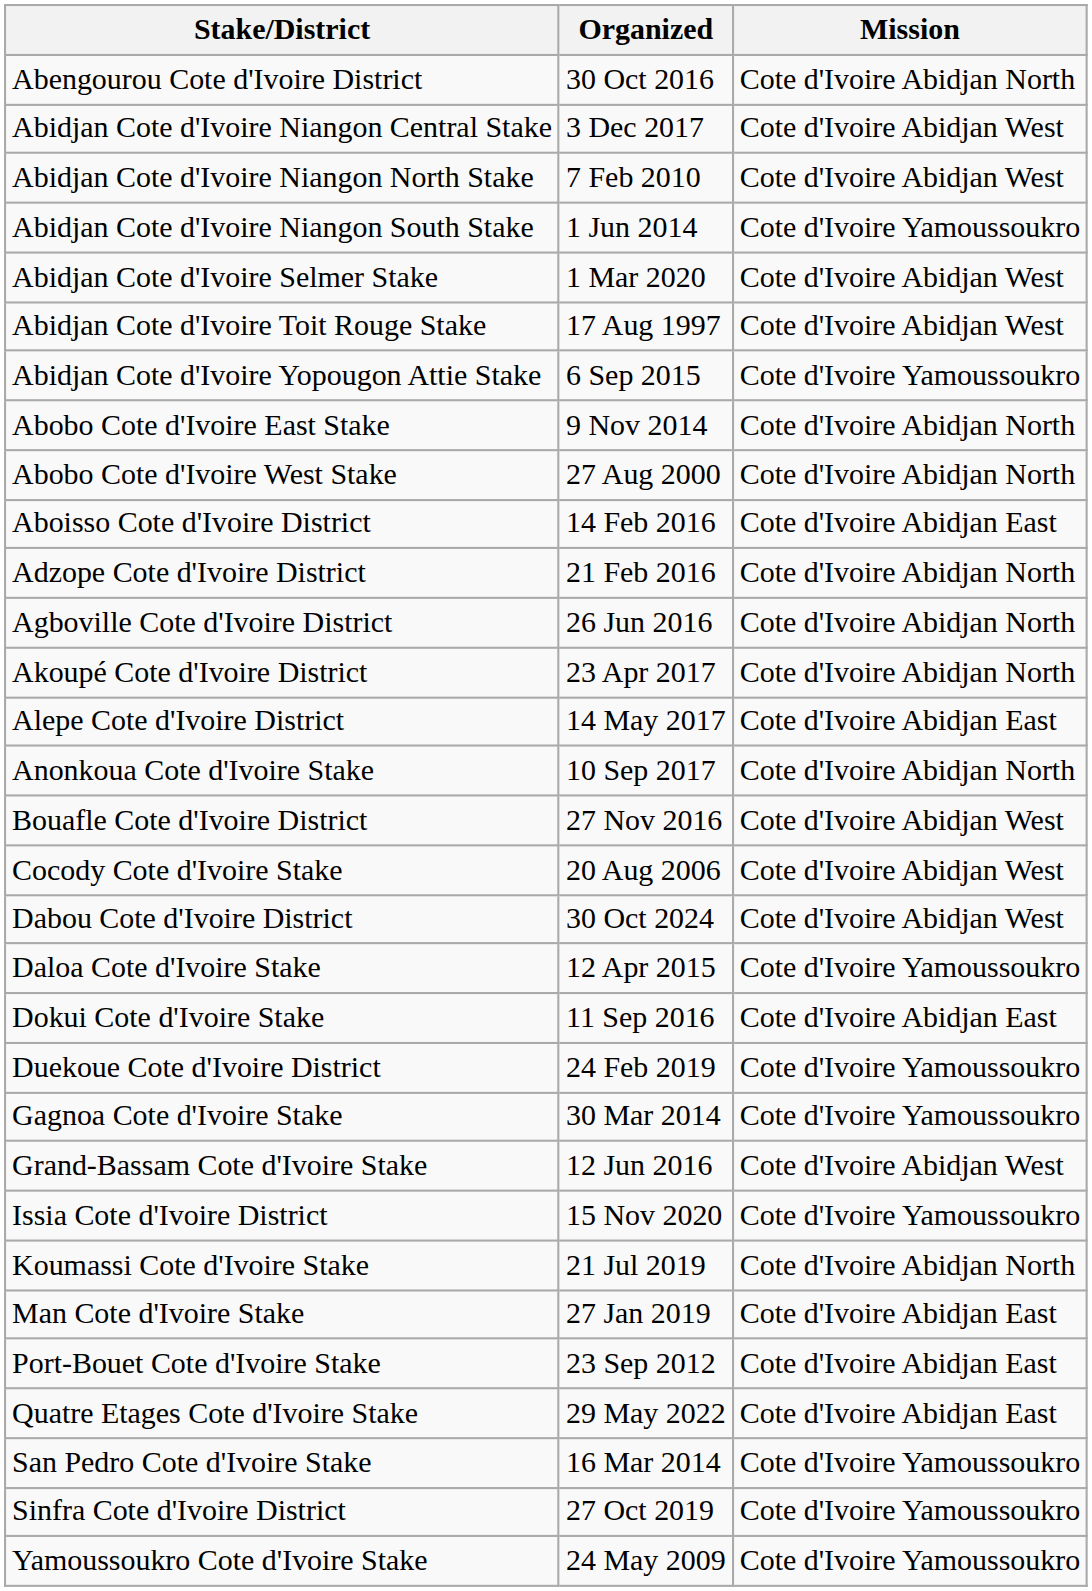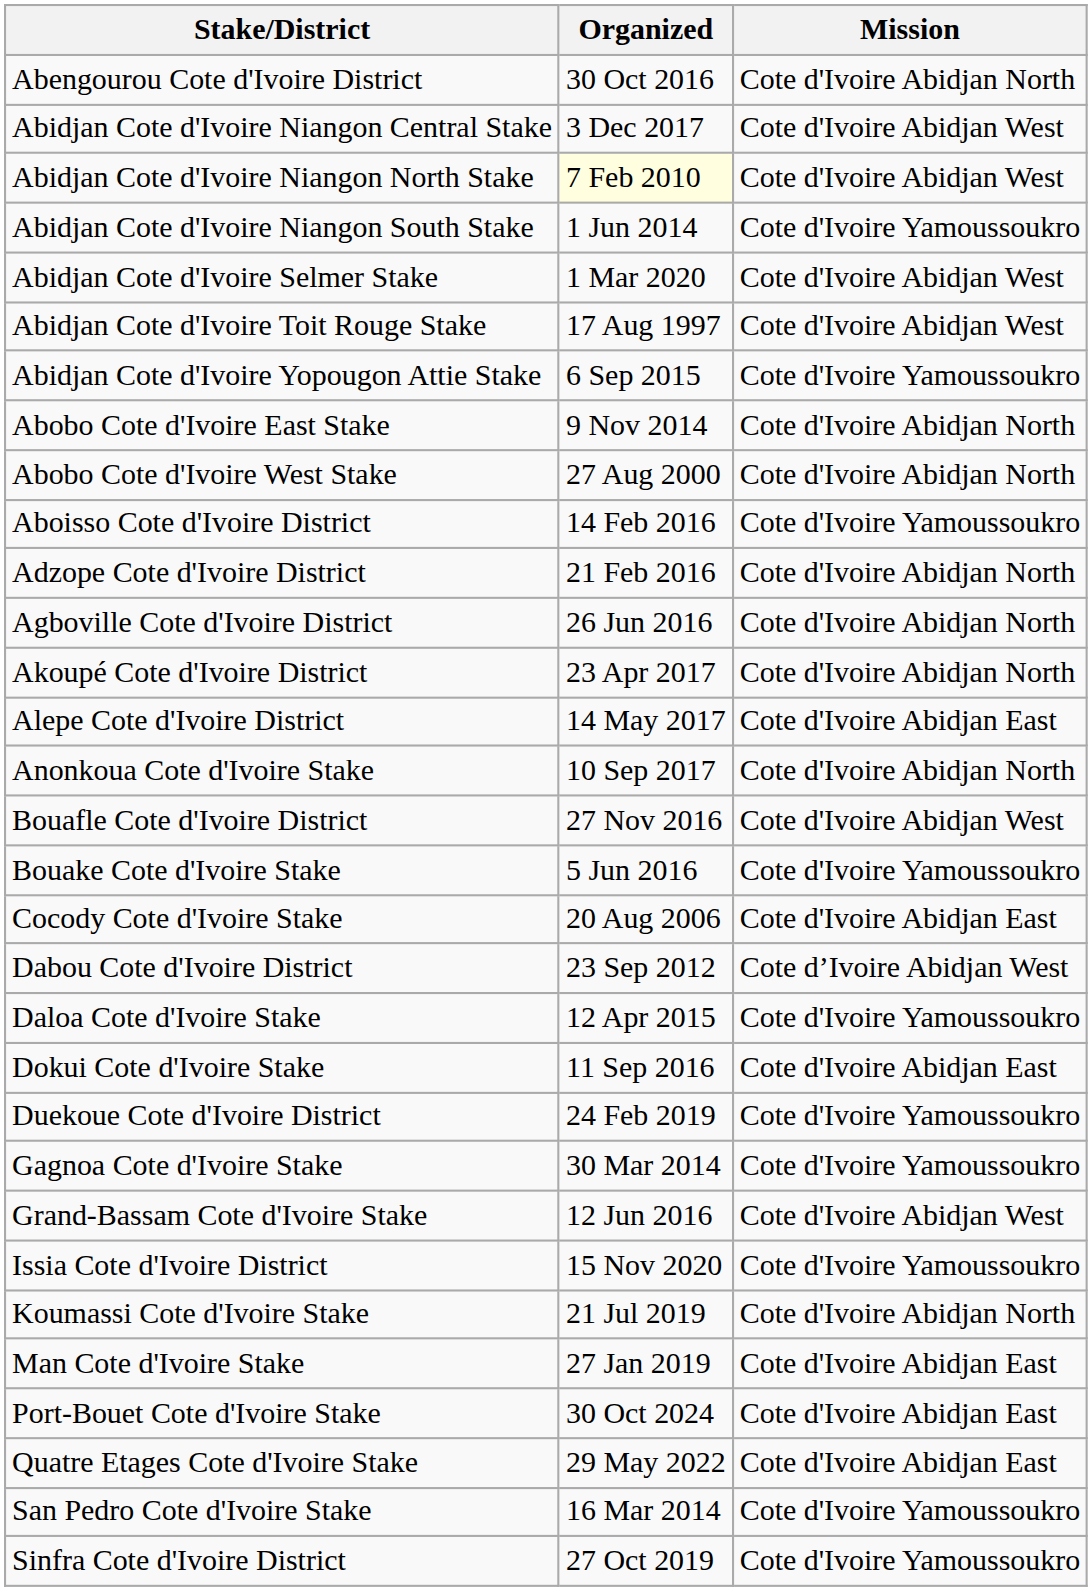Abidjan Cote d'Ivoire Niangon North Stake | Organized: no background -> lightyellow background
Aboisso Cote d'Ivoire District | Mission: Cote d'Ivoire Abidjan East -> Cote d'Ivoire Yamoussoukro
+ row: Bouake Cote d'Ivoire Stake | 5 Jun 2016 | Cote d'Ivoire Yamoussoukro
Cocody Cote d'Ivoire Stake | Mission: Cote d'Ivoire Abidjan West -> Cote d'Ivoire Abidjan East
Dabou Cote d'Ivoire District | Organized: 30 Oct 2024 -> 23 Sep 2012
Dabou Cote d'Ivoire District | Mission: Cote d'Ivoire Abidjan West -> Cote d’Ivoire Abidjan West
Port-Bouet Cote d'Ivoire Stake | Organized: 23 Sep 2012 -> 30 Oct 2024
- row: Yamoussoukro Cote d'Ivoire Stake | 24 May 2009 | Cote d'Ivoire Yamoussoukro
